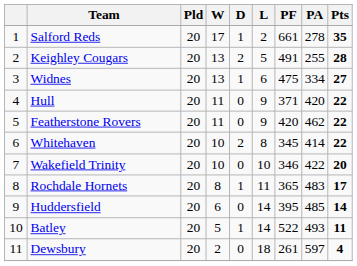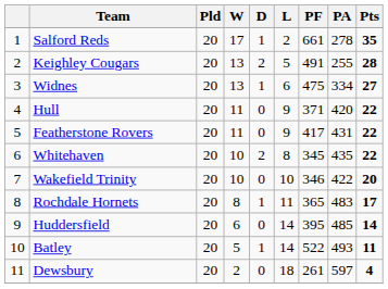Featherstone Rovers | PF: 420 -> 417
Featherstone Rovers | PA: 462 -> 431
Whitehaven | PA: 414 -> 435
